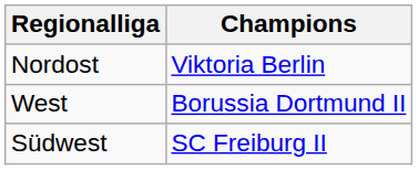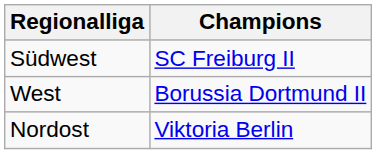rows swapped: Südwest <-> Nordost
